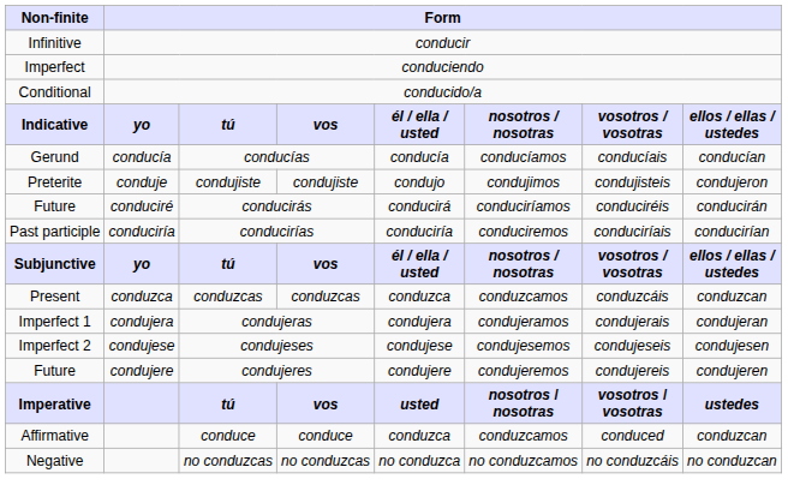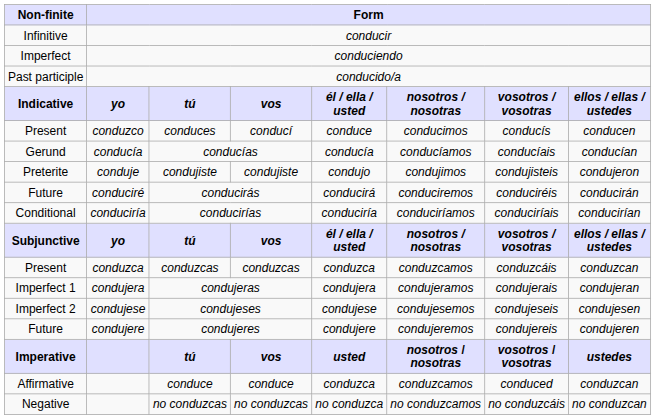conducido/a | Non-finite: Conditional -> Past participle
+ row: Present | conduzco | conduces | conducí | conduce | conducimos | conducís | conducen
conducirás | column 6: conduciríamos -> conduciremos
conducirías | Non-finite: Past participle -> Conditional
conducirías | column 6: conduciremos -> conduciríamos
